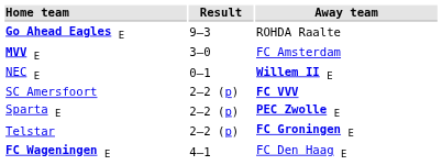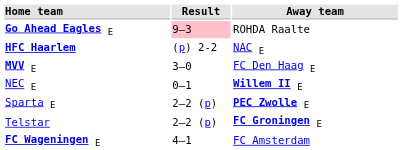Go Ahead Eagles E | Result: no background -> pink background
+ row: HFC Haarlem | (p) 2-2 | NAC E
MVV E | Away team: FC Amsterdam -> FC Den Haag E
- row: SC Amersfoort | 2–2 (p) | FC VVV
FC Wageningen E | Away team: FC Den Haag E -> FC Amsterdam
